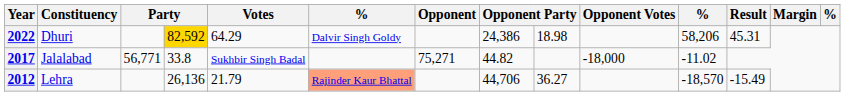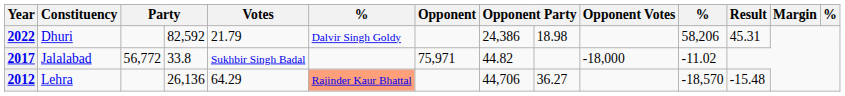2022 | column 4: gold background -> no background
2022 | Votes: 64.29 -> 21.79
2017 | column 3: 56,771 -> 56,772
2017 | Opponent: 75,271 -> 75,971
2012 | Votes: 21.79 -> 64.29
2012 | Result: -15.49 -> -15.48
